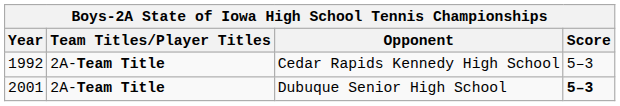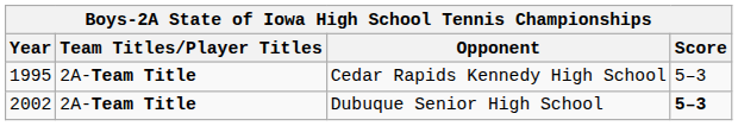Cedar Rapids Kennedy High School | Year: 1992 -> 1995
Dubuque Senior High School | Year: 2001 -> 2002
